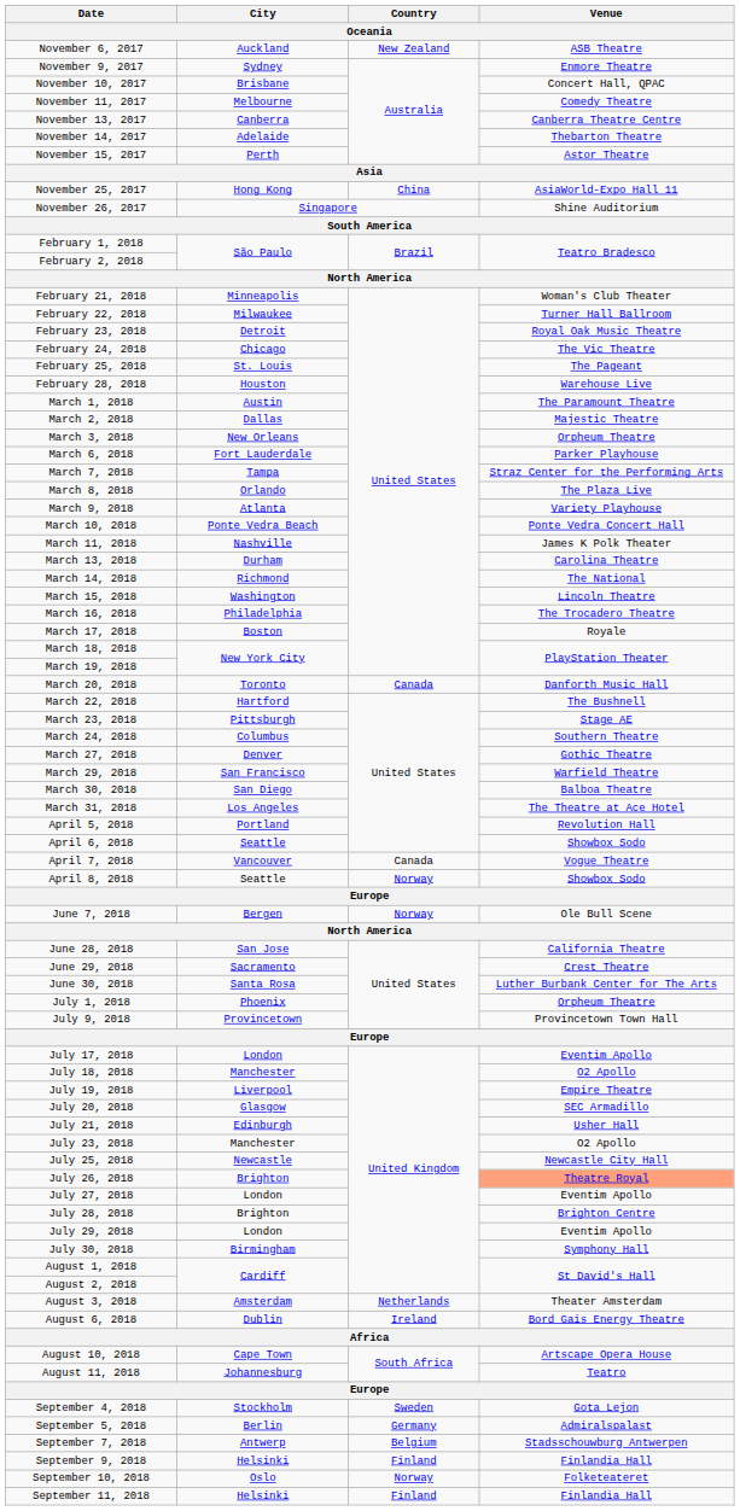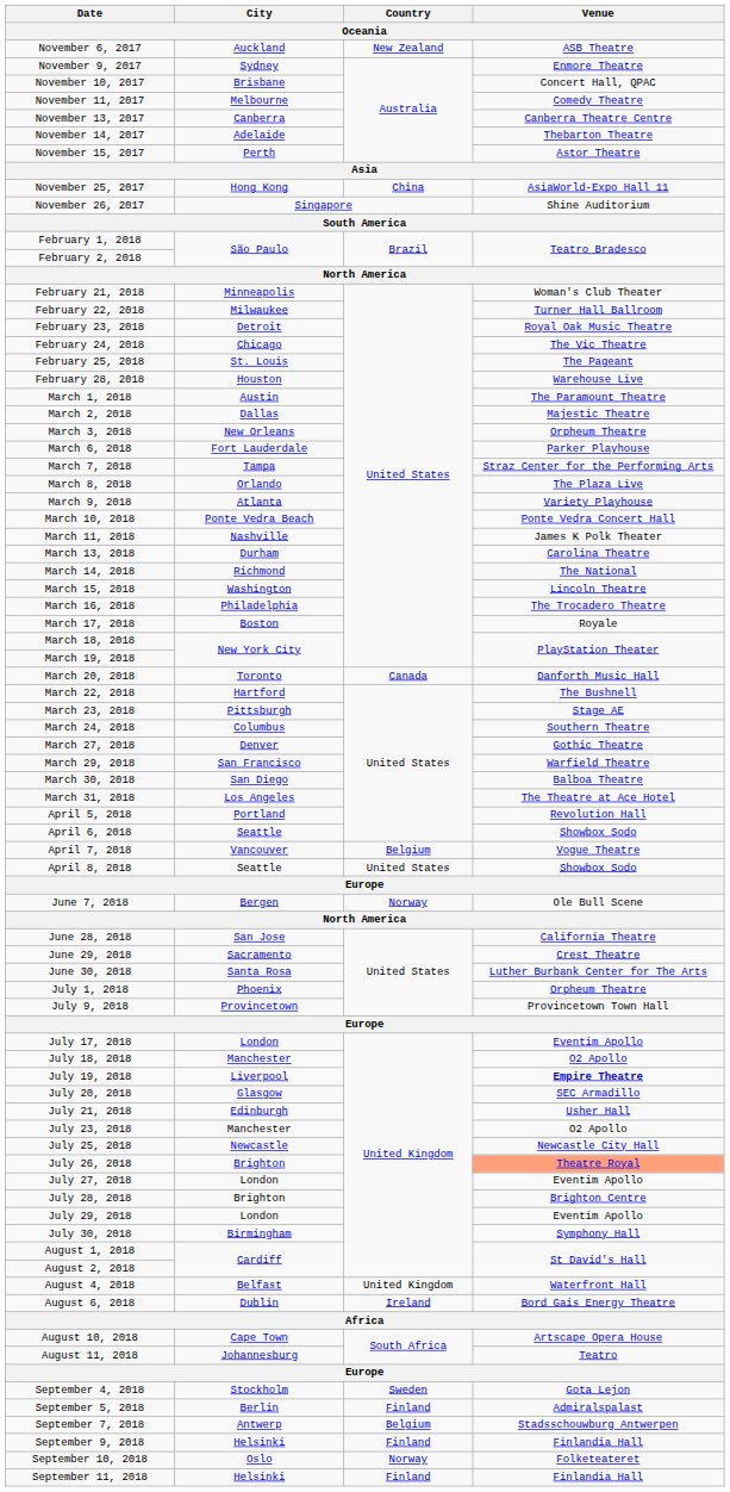April 7, 2018 | Country: Canada -> Belgium
April 8, 2018 | Country: Norway -> United States
July 19, 2018 | Venue: normal -> bold
- row: August 3, 2018 | Amsterdam | Netherlands | Theater Amsterdam
+ row: August 4, 2018 | Belfast | United Kingdom | Waterfront Hall
September 5, 2018 | Country: Germany -> Finland
